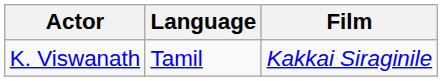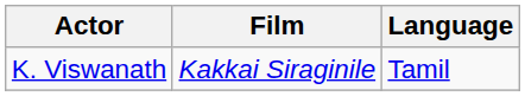columns swapped: Film <-> Language
